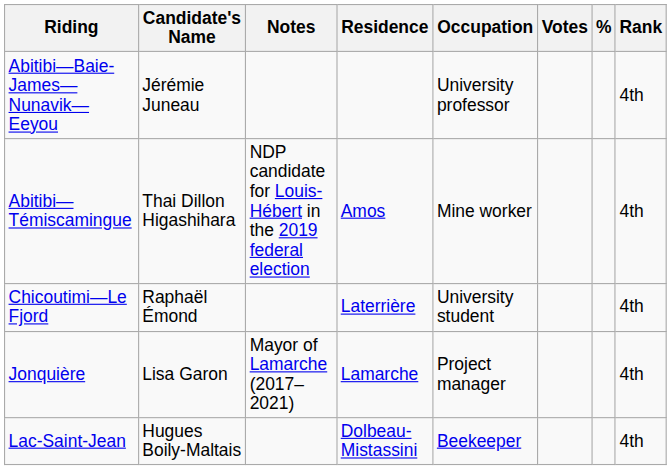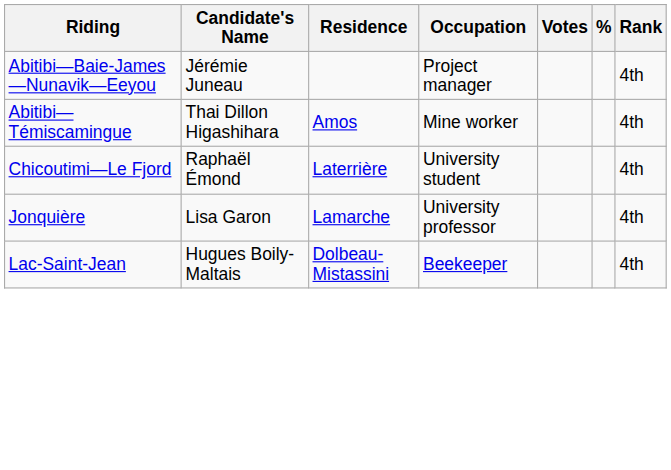- column: Notes | NDP candidate for Louis-Hébert in the 2019 federal election | Mayor of Lamarche (2017–2021)
Abitibi—Baie-James—Nunavik—Eeyou | Occupation: University professor -> Project manager
Jonquière | Occupation: Project manager -> University professor
